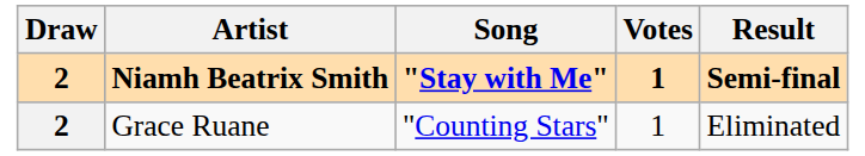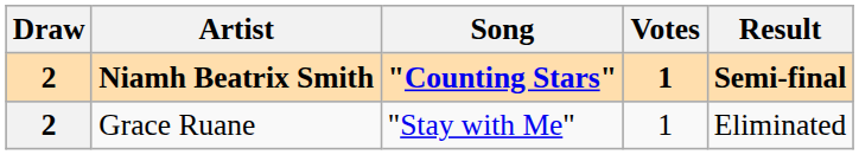Niamh Beatrix Smith | Song: "Stay with Me" -> "Counting Stars"
Grace Ruane | Song: "Counting Stars" -> "Stay with Me"
